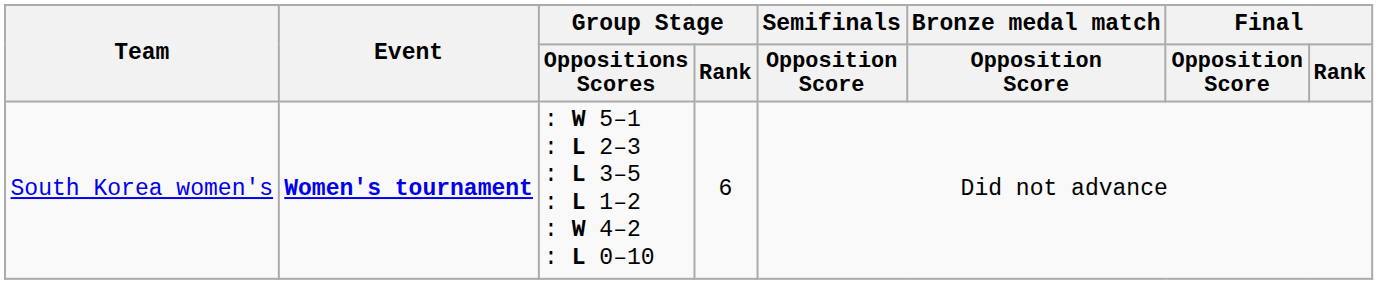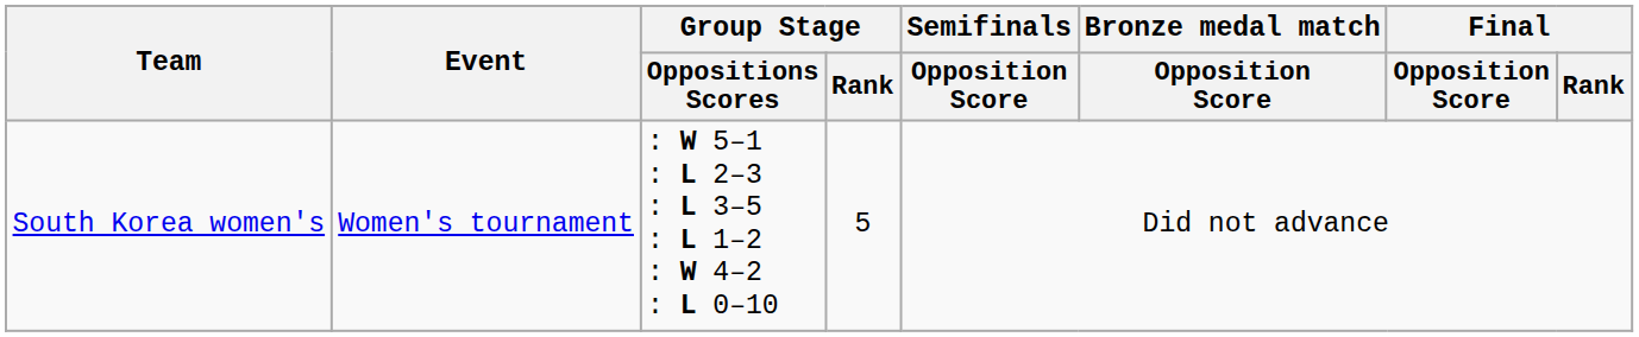South Korea women's | Event: bold -> normal
South Korea women's | Group Stage / Rank: 6 -> 5
